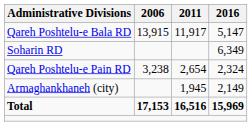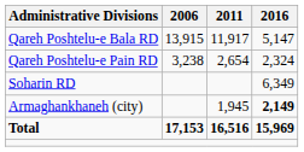rows swapped: Qareh Poshtelu-e Pain RD <-> Soharin RD
Armaghankhaneh (city) | 2016: normal -> bold
